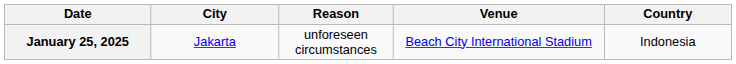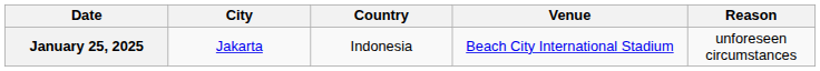columns swapped: Country <-> Reason
